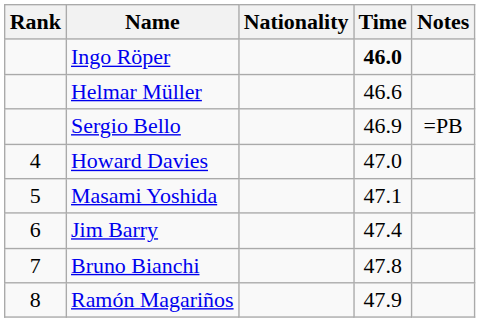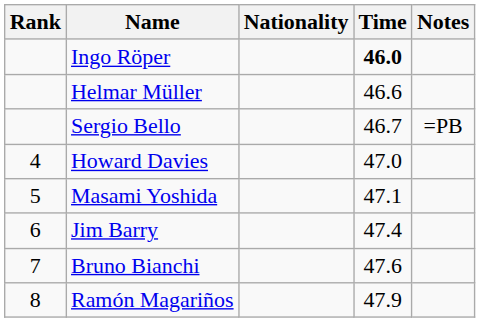Sergio Bello | Time: 46.9 -> 46.7
Bruno Bianchi | Time: 47.8 -> 47.6
